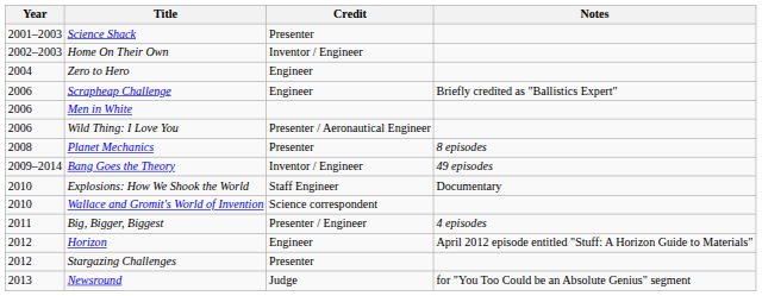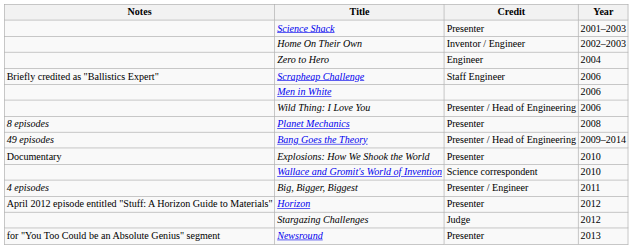columns swapped: Year <-> Notes
Scrapheap Challenge | Credit: Engineer -> Staff Engineer
Wild Thing: I Love You | Credit: Presenter / Aeronautical Engineer -> Presenter / Head of Engineering
Bang Goes the Theory | Credit: Inventor / Engineer -> Presenter / Head of Engineering
Explosions: How We Shook the World | Credit: Staff Engineer -> Presenter
Horizon | Credit: Engineer -> Presenter
Stargazing Challenges | Credit: Presenter -> Judge
Newsround | Credit: Judge -> Presenter
